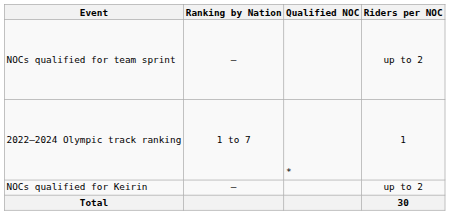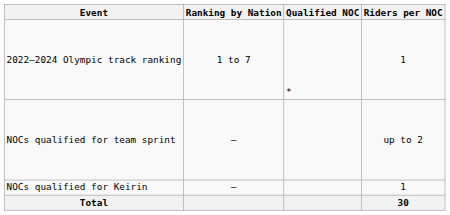rows swapped: NOCs qualified for team sprint <-> 2022–2024 Olympic track ranking
NOCs qualified for Keirin | Riders per NOC: up to 2 -> 1
